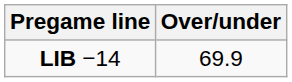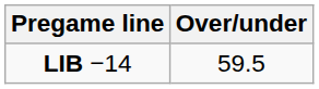LIB −14 | Over/under: 69.9 -> 59.5
